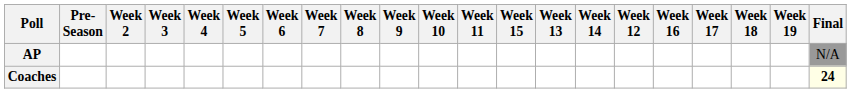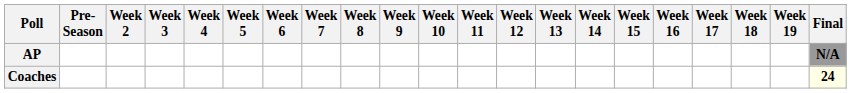columns swapped: Week 12 <-> Week 15
AP | Final: normal -> bold
